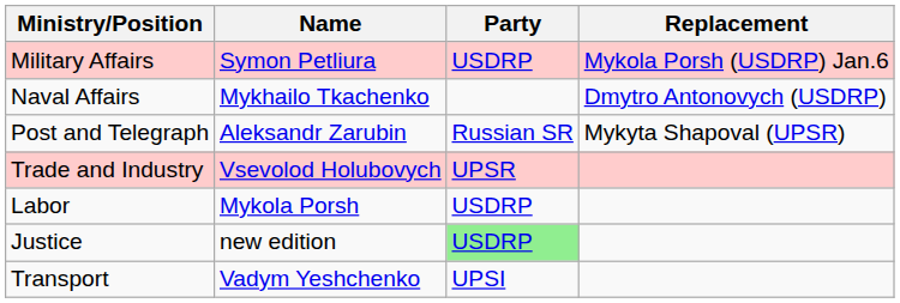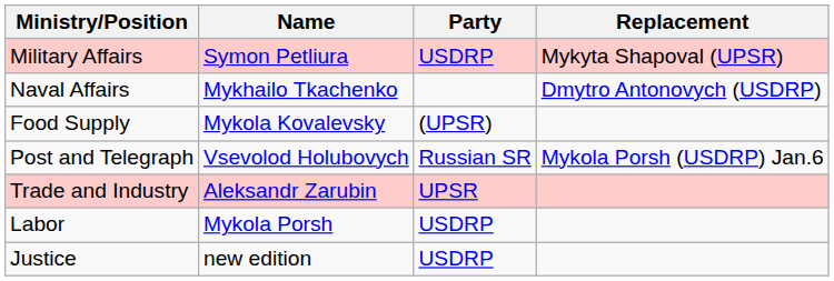Military Affairs | Replacement: Mykola Porsh (USDRP) Jan.6 -> Mykyta Shapoval (UPSR)
+ row: Food Supply | Mykola Kovalevsky | (UPSR)
Post and Telegraph | Name: Aleksandr Zarubin -> Vsevolod Holubovych
Post and Telegraph | Replacement: Mykyta Shapoval (UPSR) -> Mykola Porsh (USDRP) Jan.6
Trade and Industry | Name: Vsevolod Holubovych -> Aleksandr Zarubin
Justice | Party: lightgreen background -> no background
- row: Transport | Vadym Yeshchenko | UPSI
